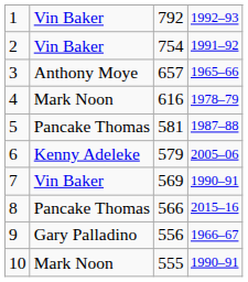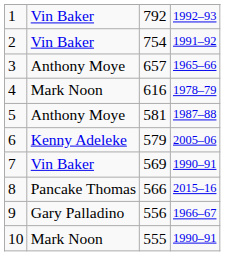5 | column 2: Pancake Thomas -> Anthony Moye
